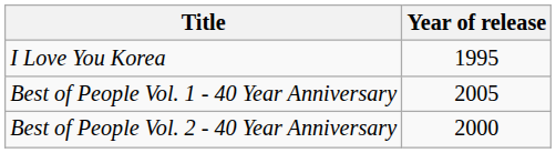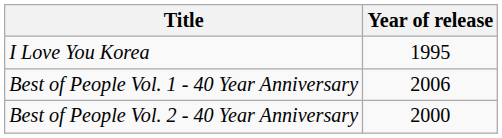Best of People Vol. 1 - 40 Year Anniversary | Year of release: 2005 -> 2006
